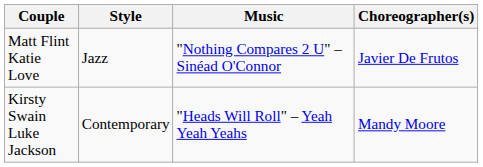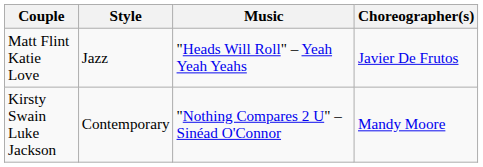Matt Flint Katie Love | Music: "Nothing Compares 2 U" – Sinéad O'Connor -> "Heads Will Roll" – Yeah Yeah Yeahs
Kirsty Swain Luke Jackson | Music: "Heads Will Roll" – Yeah Yeah Yeahs -> "Nothing Compares 2 U" – Sinéad O'Connor
